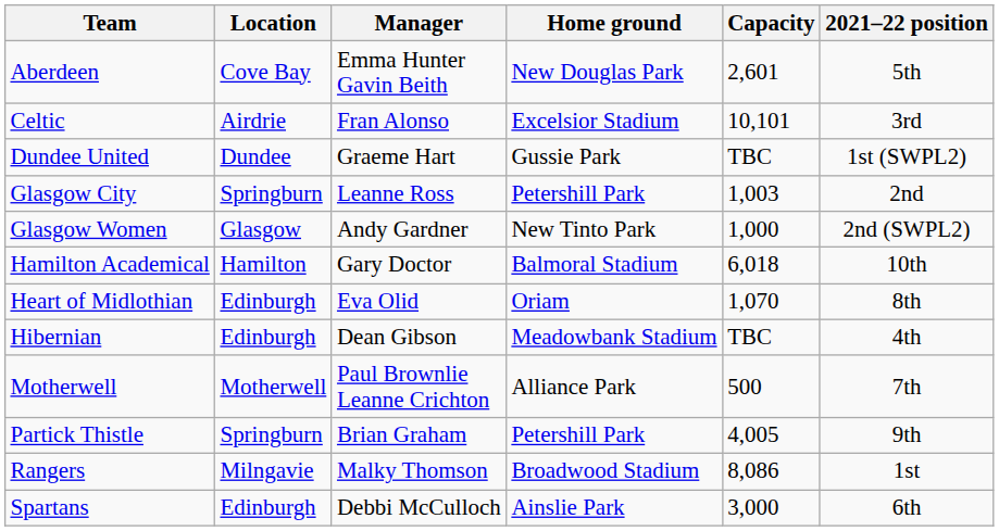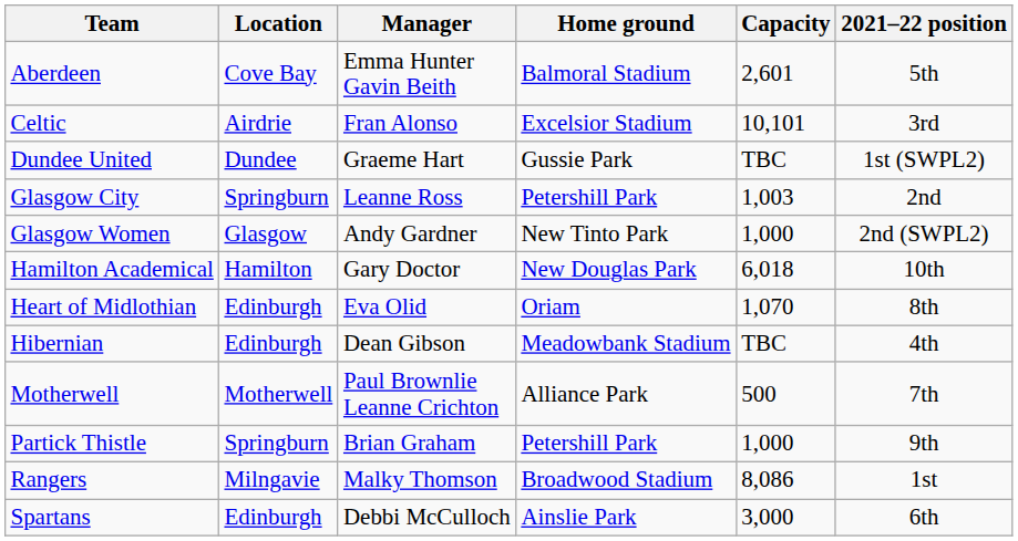Aberdeen | Home ground: New Douglas Park -> Balmoral Stadium
Hamilton Academical | Home ground: Balmoral Stadium -> New Douglas Park
Partick Thistle | Capacity: 4,005 -> 1,000
